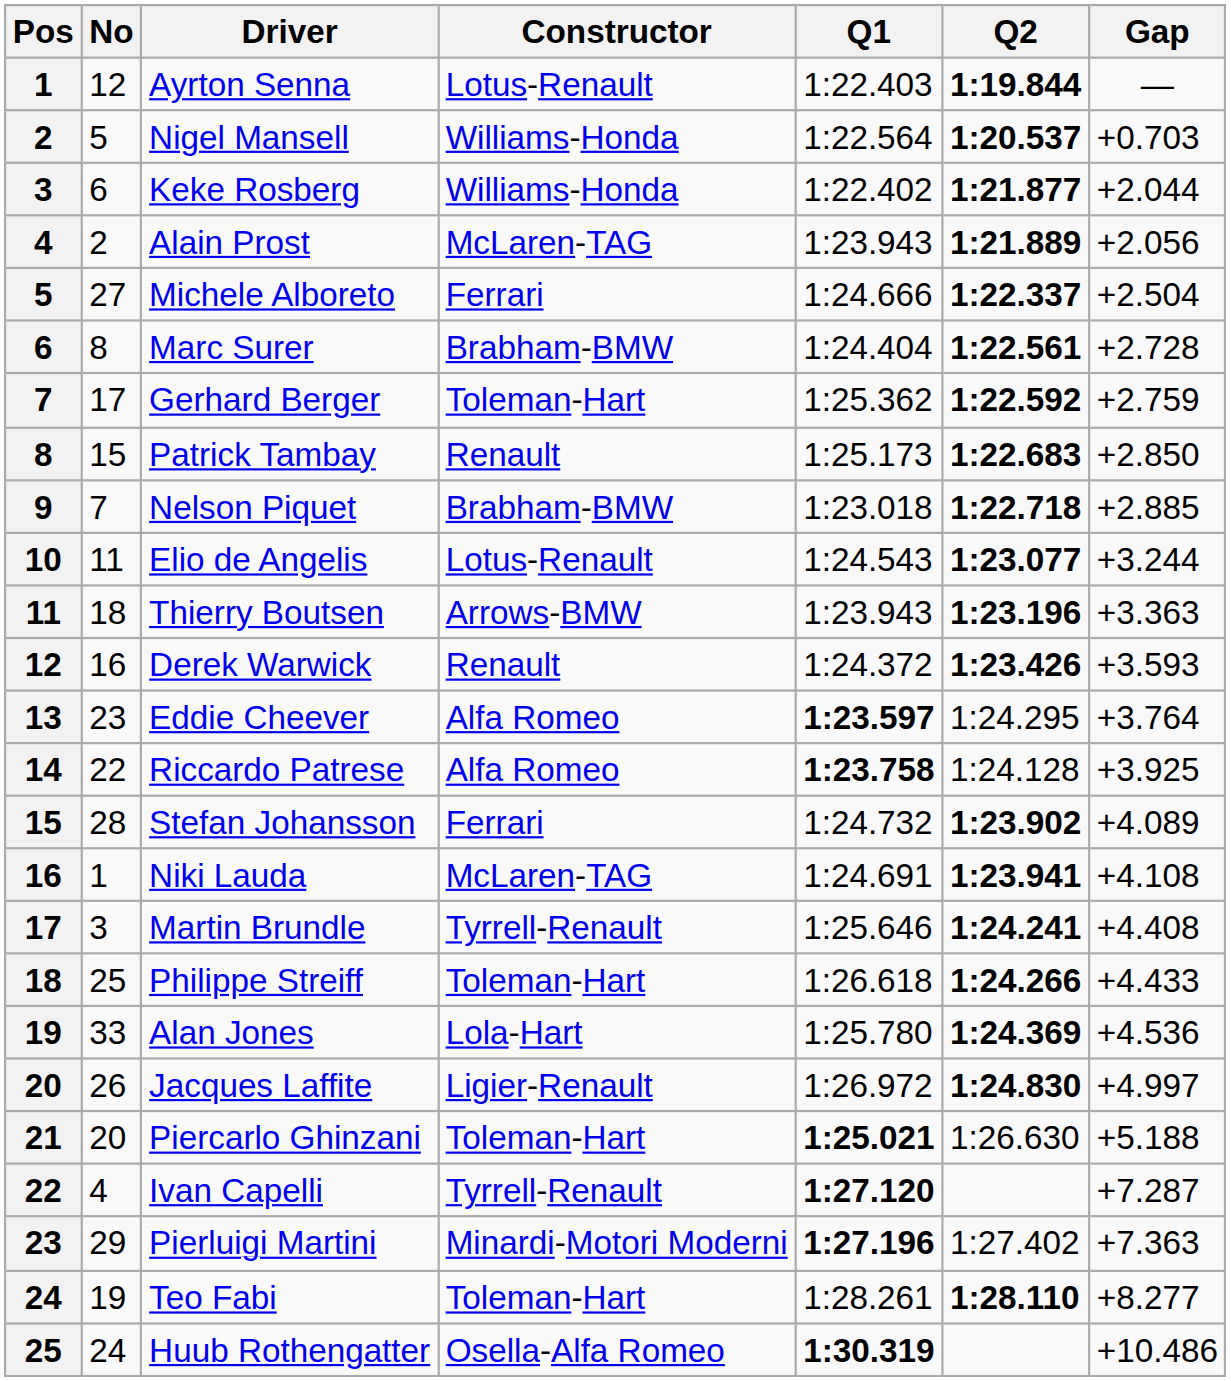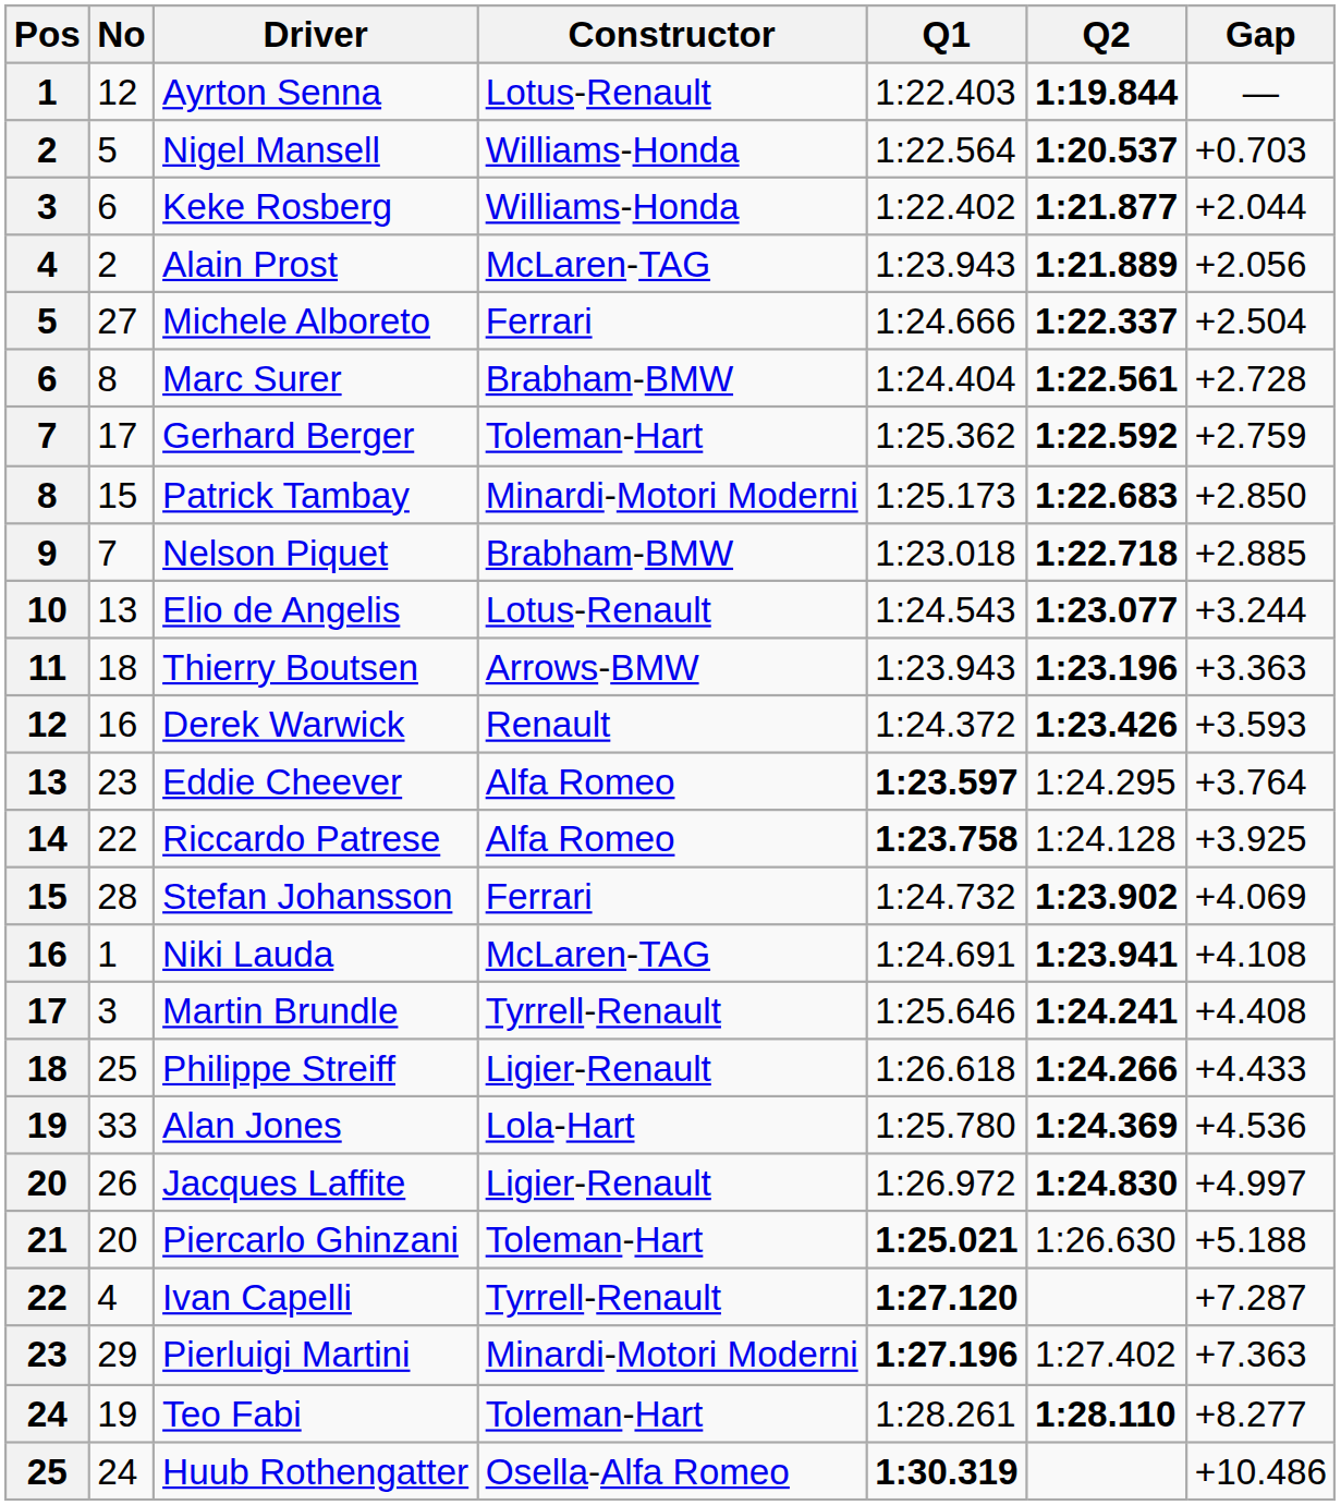Patrick Tambay | Constructor: Renault -> Minardi-Motori Moderni
Elio de Angelis | No: 11 -> 13
Stefan Johansson | Gap: +4.089 -> +4.069
Philippe Streiff | Constructor: Toleman-Hart -> Ligier-Renault
